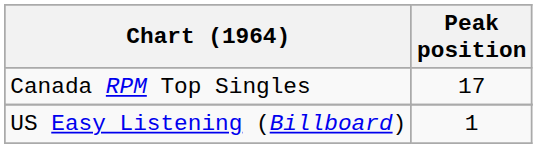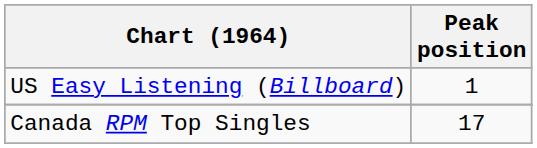rows swapped: Canada RPM Top Singles <-> US Easy Listening (Billboard)
